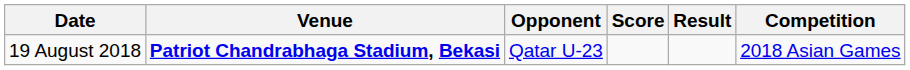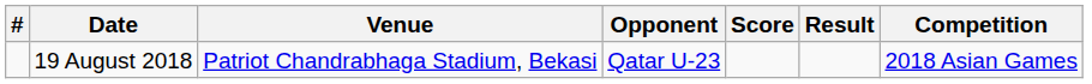+ column: #
19 August 2018 | Venue: bold -> normal
